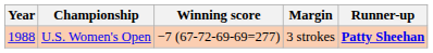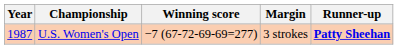U.S. Women's Open | Year: 1988 -> 1987
